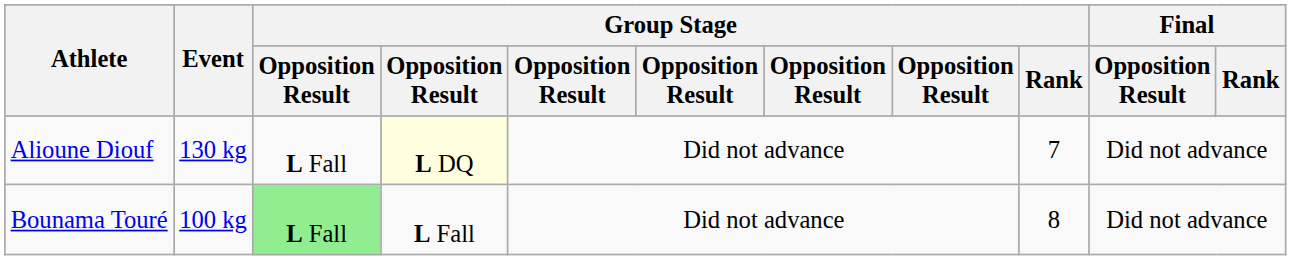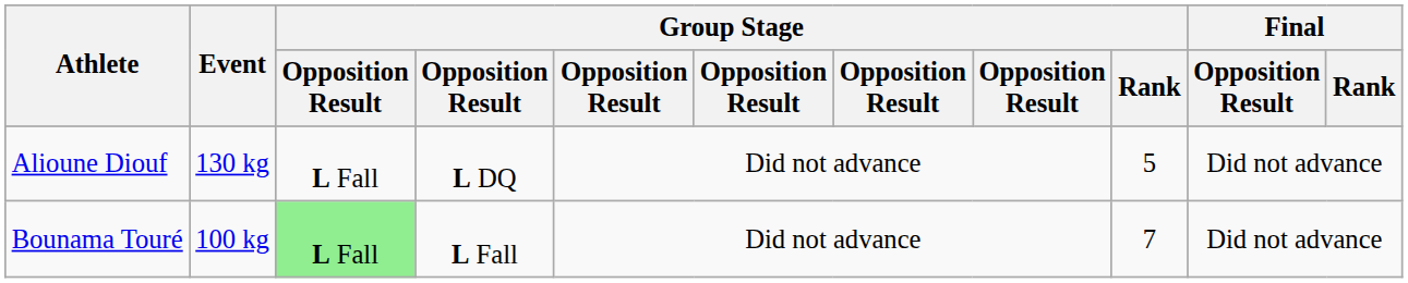Alioune Diouf | column 4: lightyellow background -> no background
Alioune Diouf | Group Stage / Rank: 7 -> 5
Bounama Touré | Group Stage / Rank: 8 -> 7
